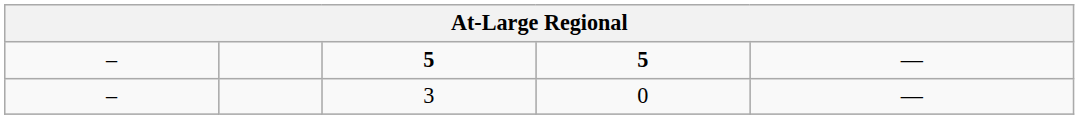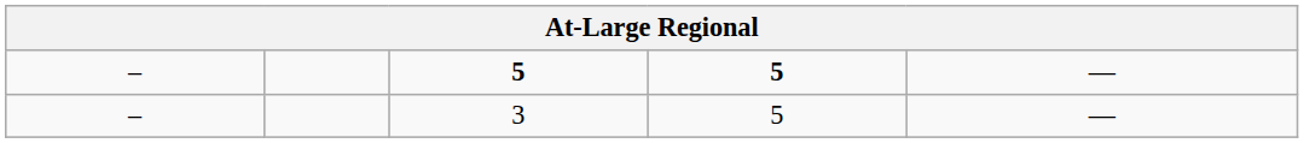3 | column 4: 0 -> 5
